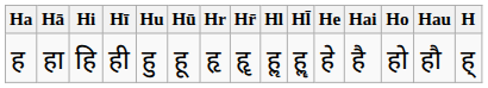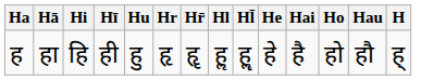- column: Hū | हू
